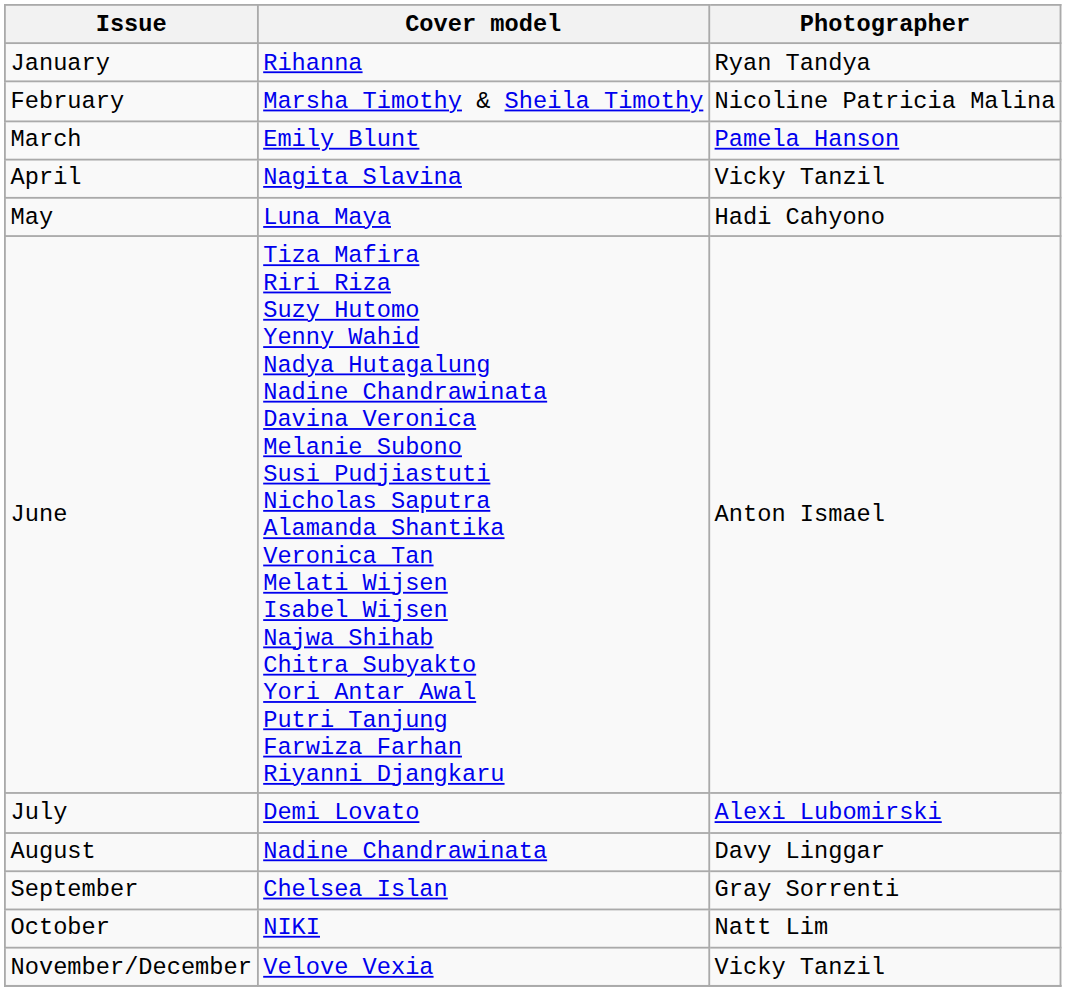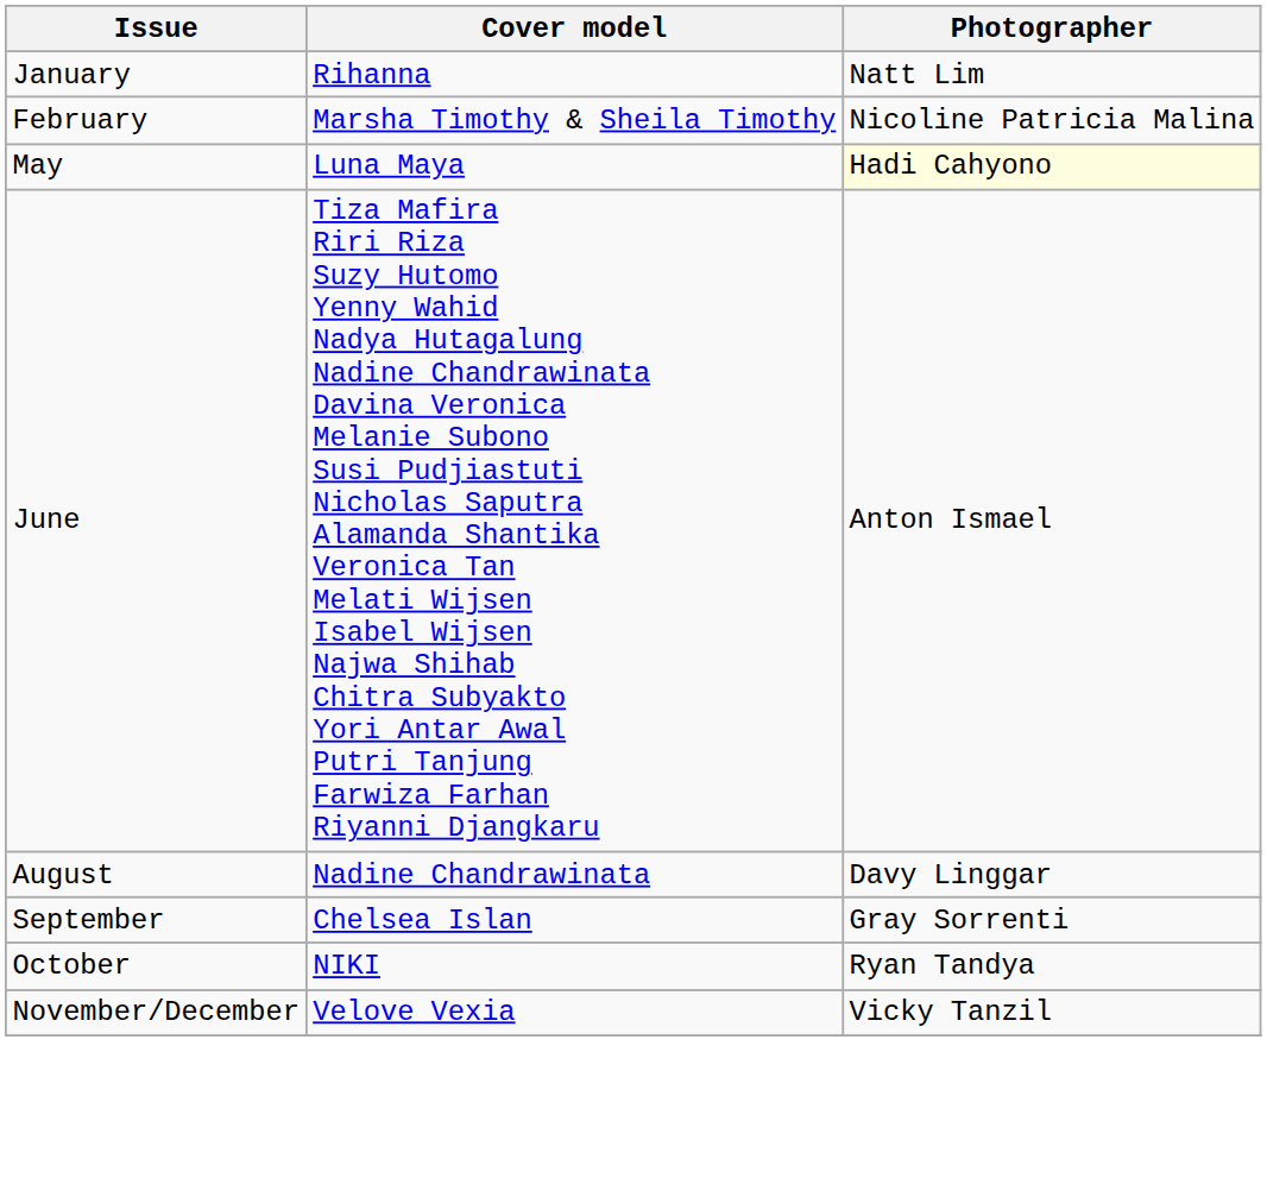January | Photographer: Ryan Tandya -> Natt Lim
- row: March | Emily Blunt | Pamela Hanson
- row: April | Nagita Slavina | Vicky Tanzil
May | Photographer: no background -> lightyellow background
- row: July | Demi Lovato | Alexi Lubomirski
October | Photographer: Natt Lim -> Ryan Tandya
